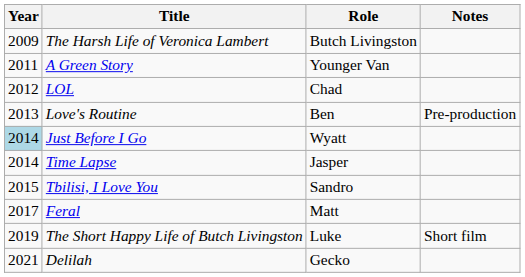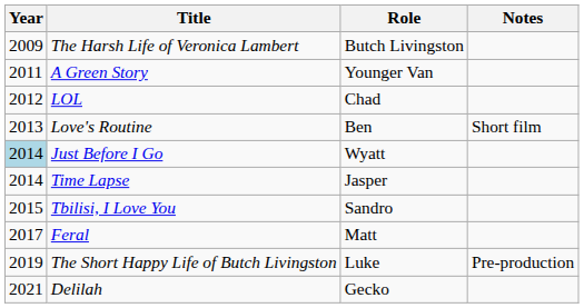Love's Routine | Notes: Pre-production -> Short film
The Short Happy Life of Butch Livingston | Notes: Short film -> Pre-production
